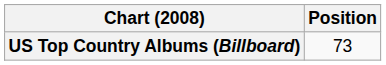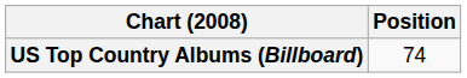US Top Country Albums (Billboard) | Position: 73 -> 74
